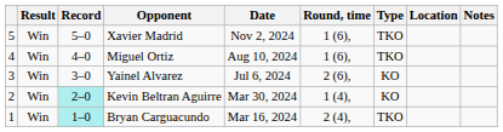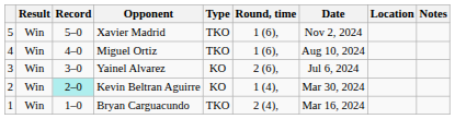columns swapped: Type <-> Date
Bryan Carguacundo | Record: paleturquoise background -> no background
